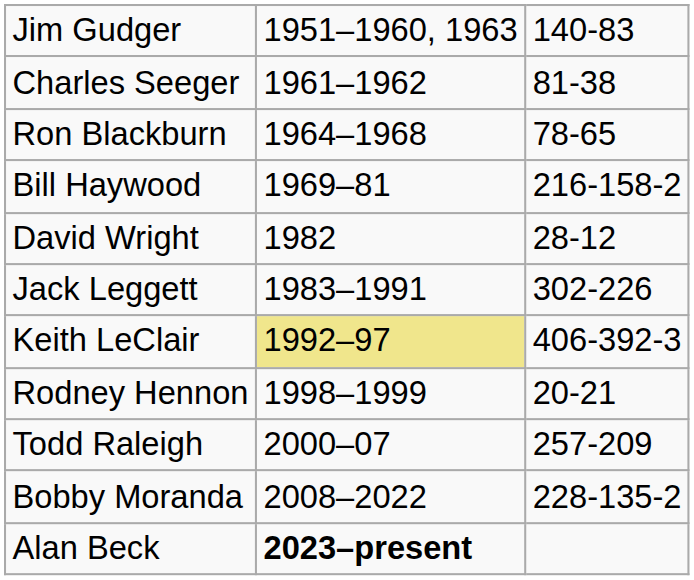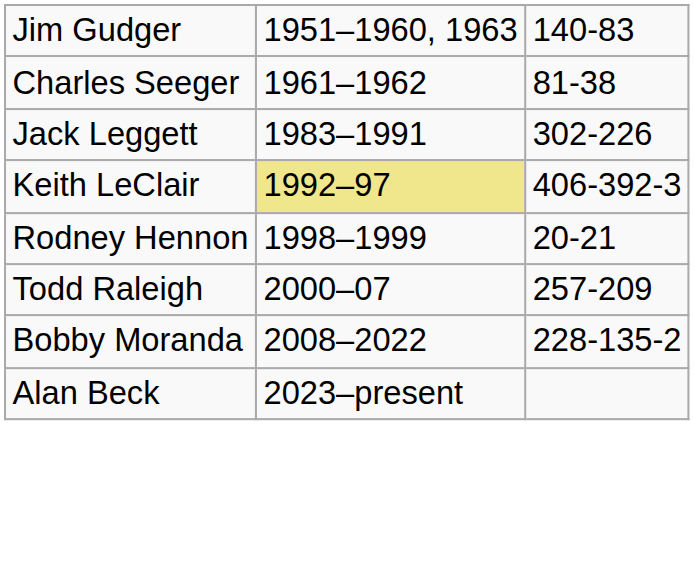- row: Ron Blackburn | 1964–1968 | 78-65
- row: Bill Haywood | 1969–81 | 216-158-2
- row: David Wright | 1982 | 28-12
Alan Beck | column 2: bold -> normal
